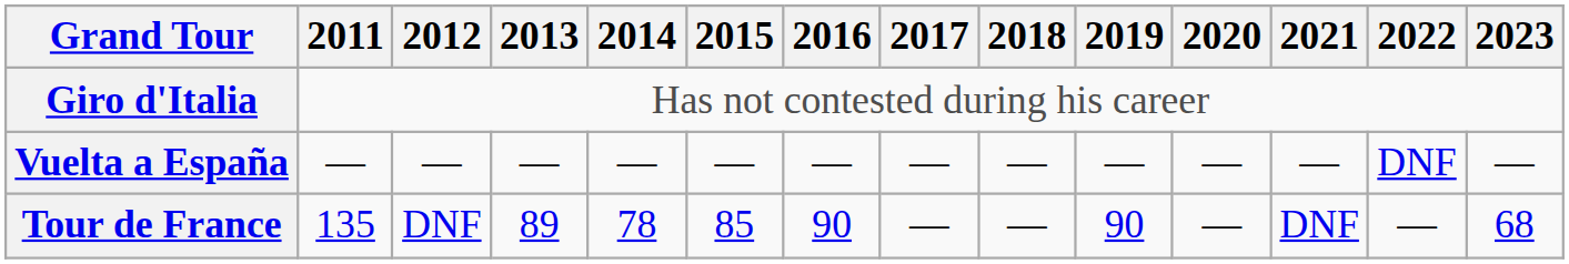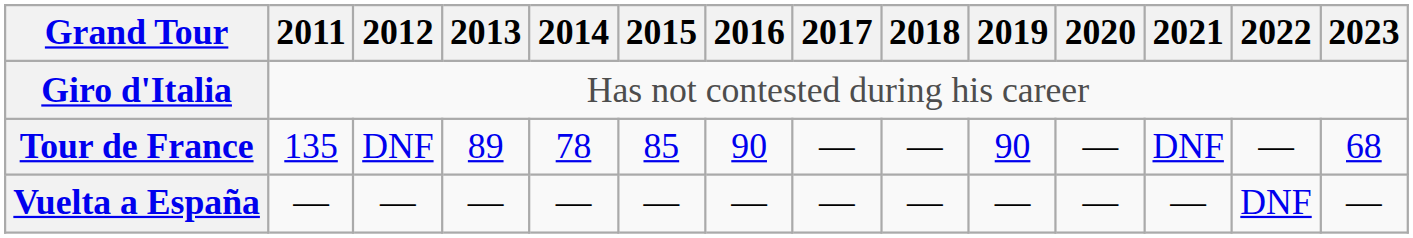rows swapped: Tour de France <-> Vuelta a España
